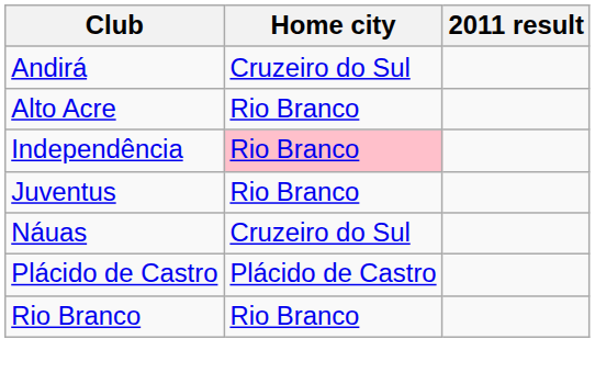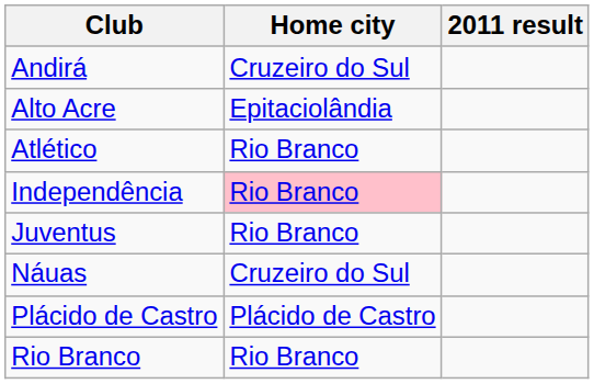Alto Acre | Home city: Rio Branco -> Epitaciolândia
+ row: Atlético | Rio Branco
